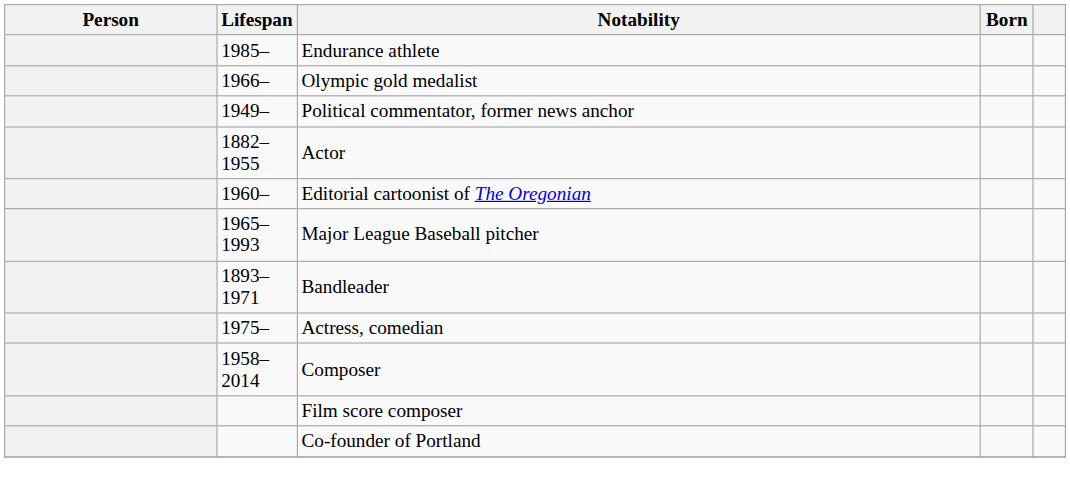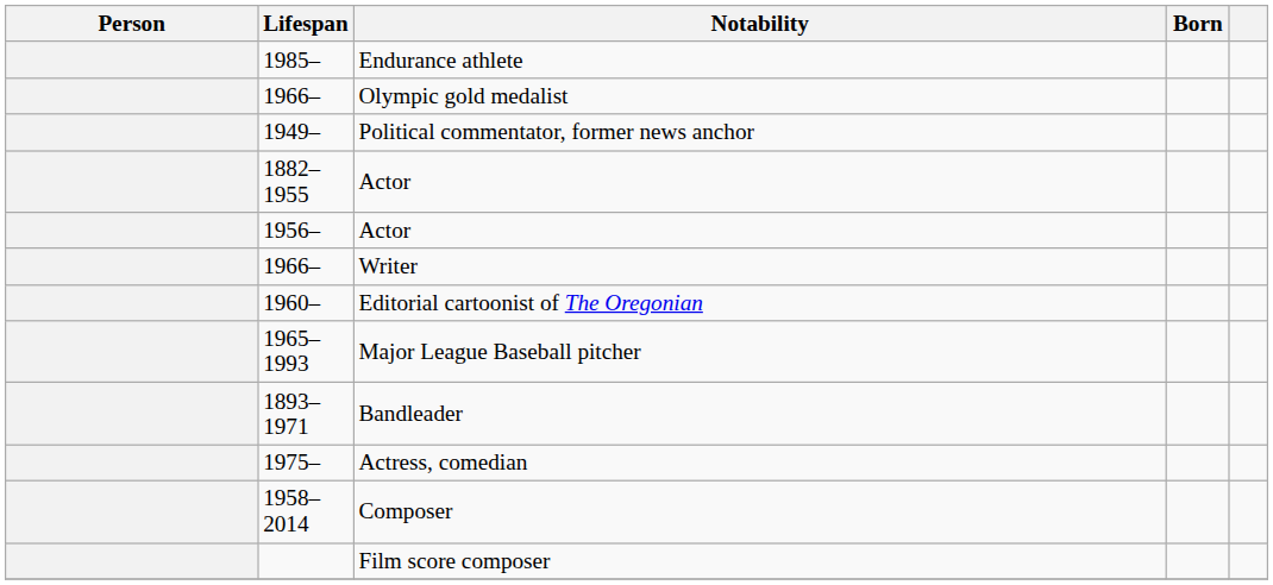+ row: 1956– | Actor
+ row: 1966– | Writer
- row: Co-founder of Portland
